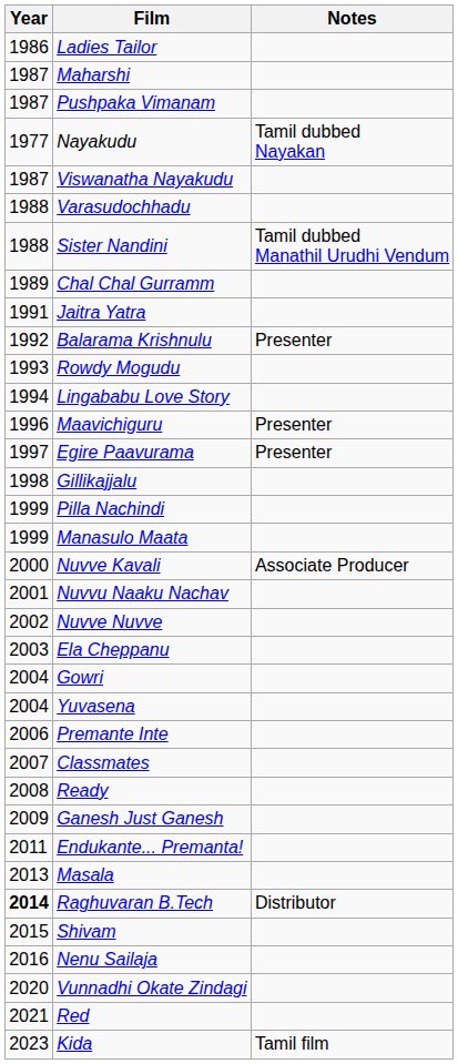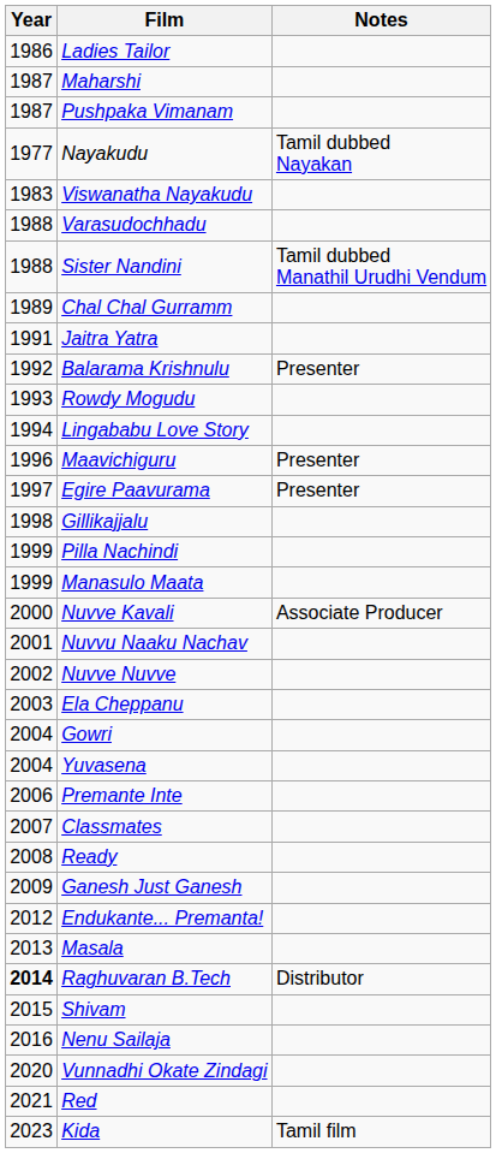Viswanatha Nayakudu | Year: 1987 -> 1983
Endukante... Premanta! | Year: 2011 -> 2012
